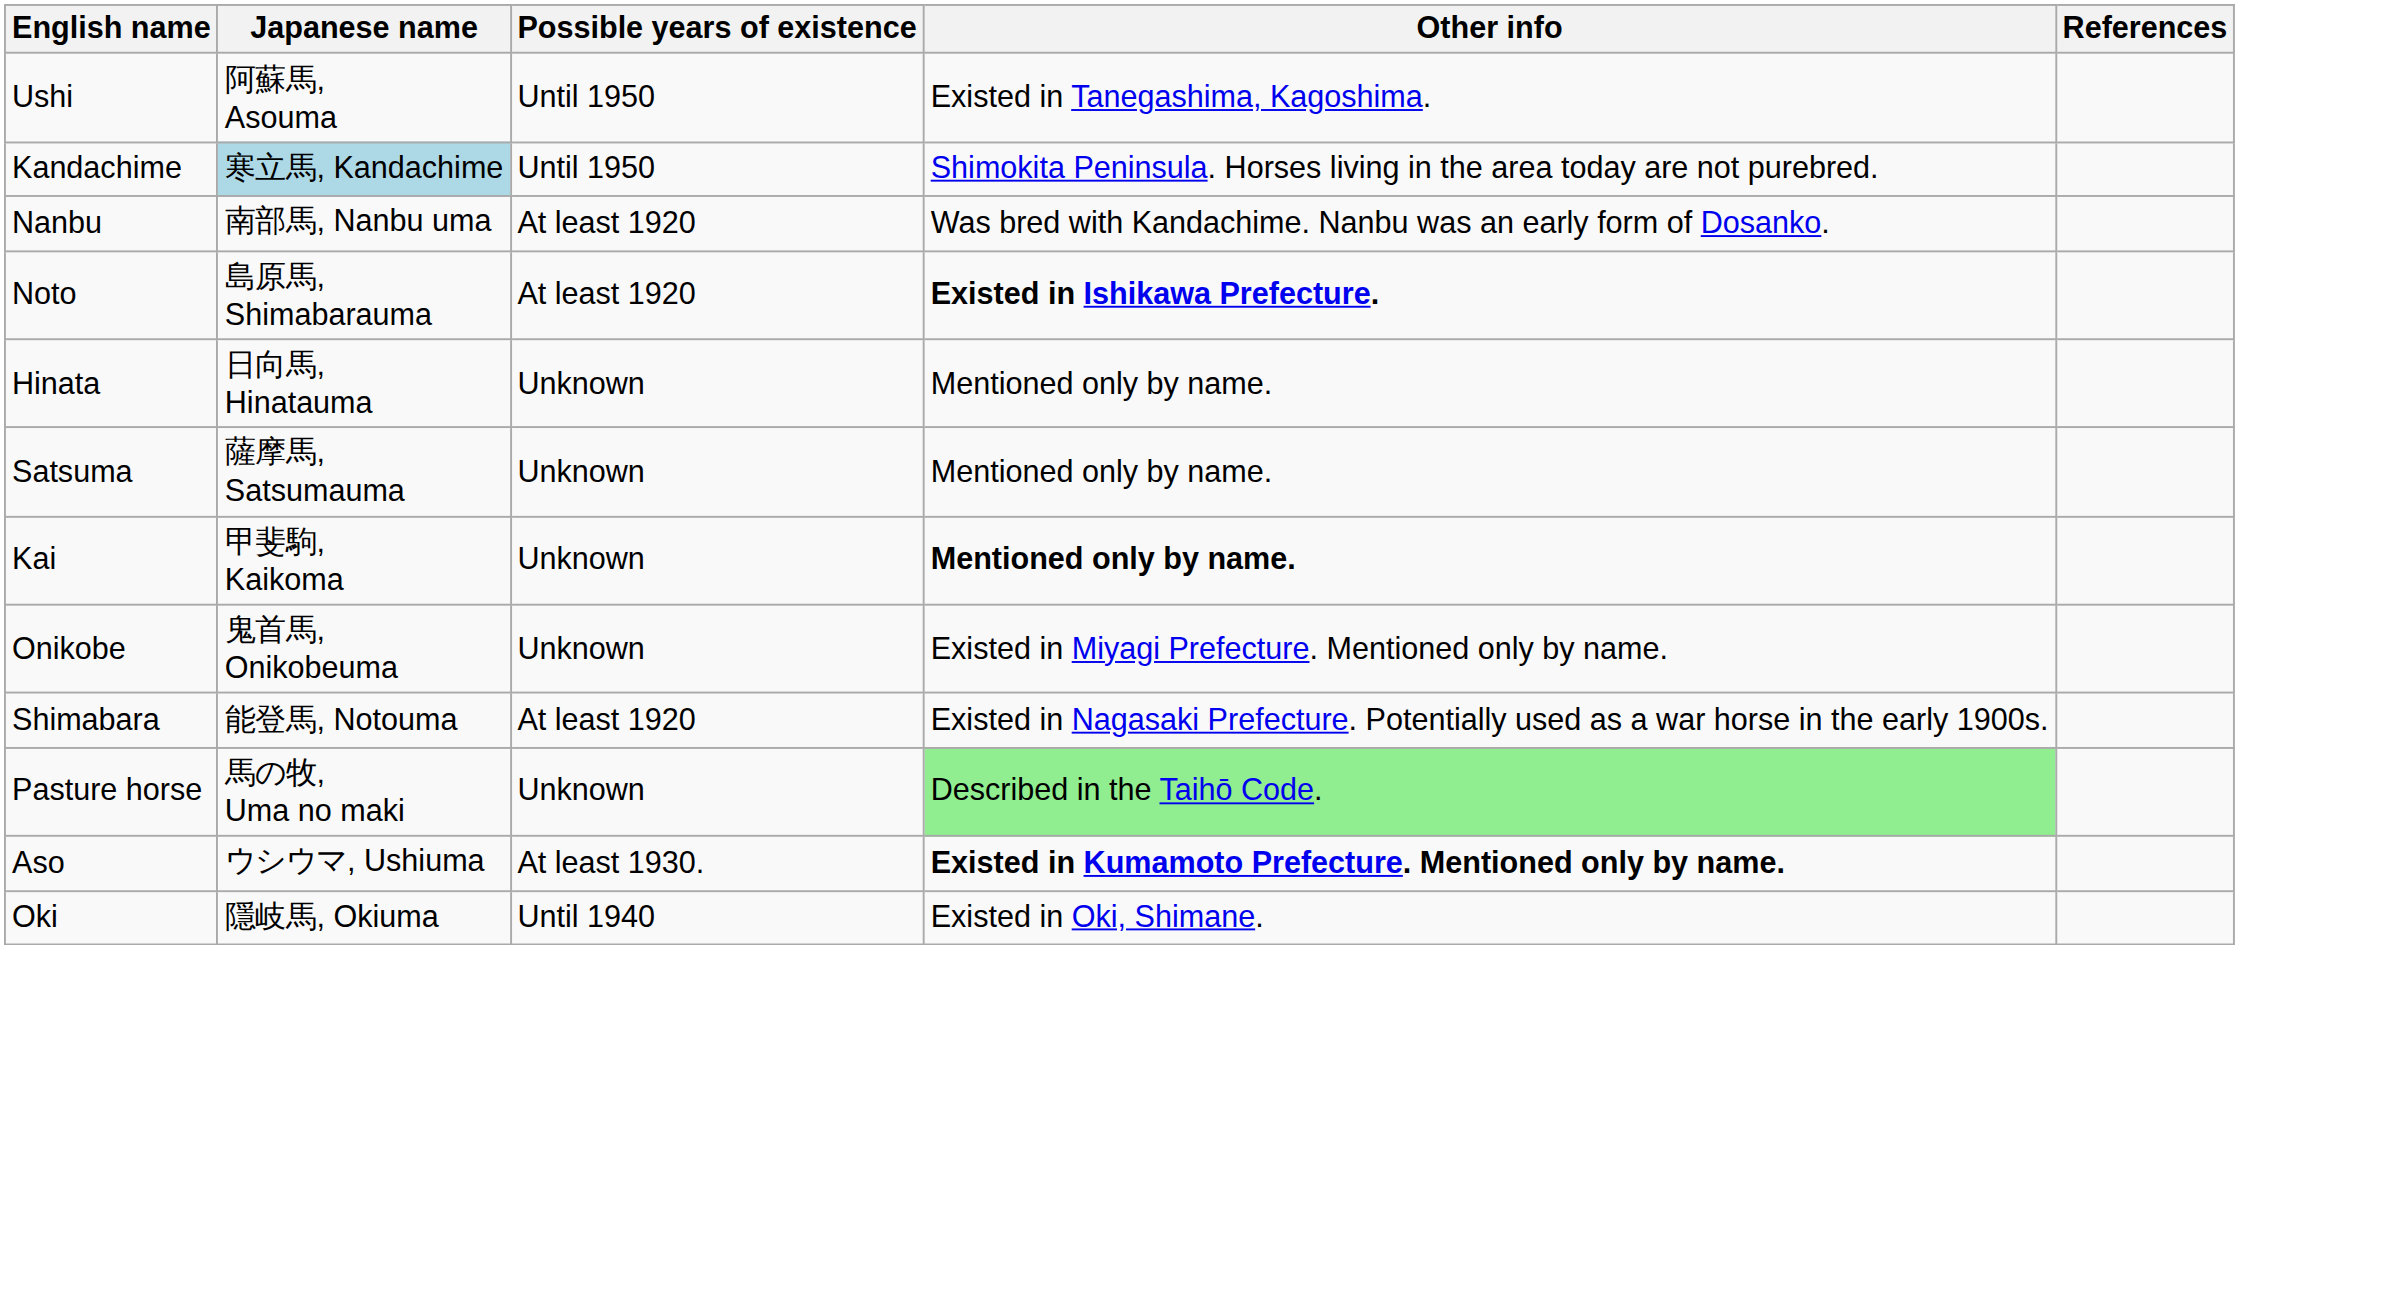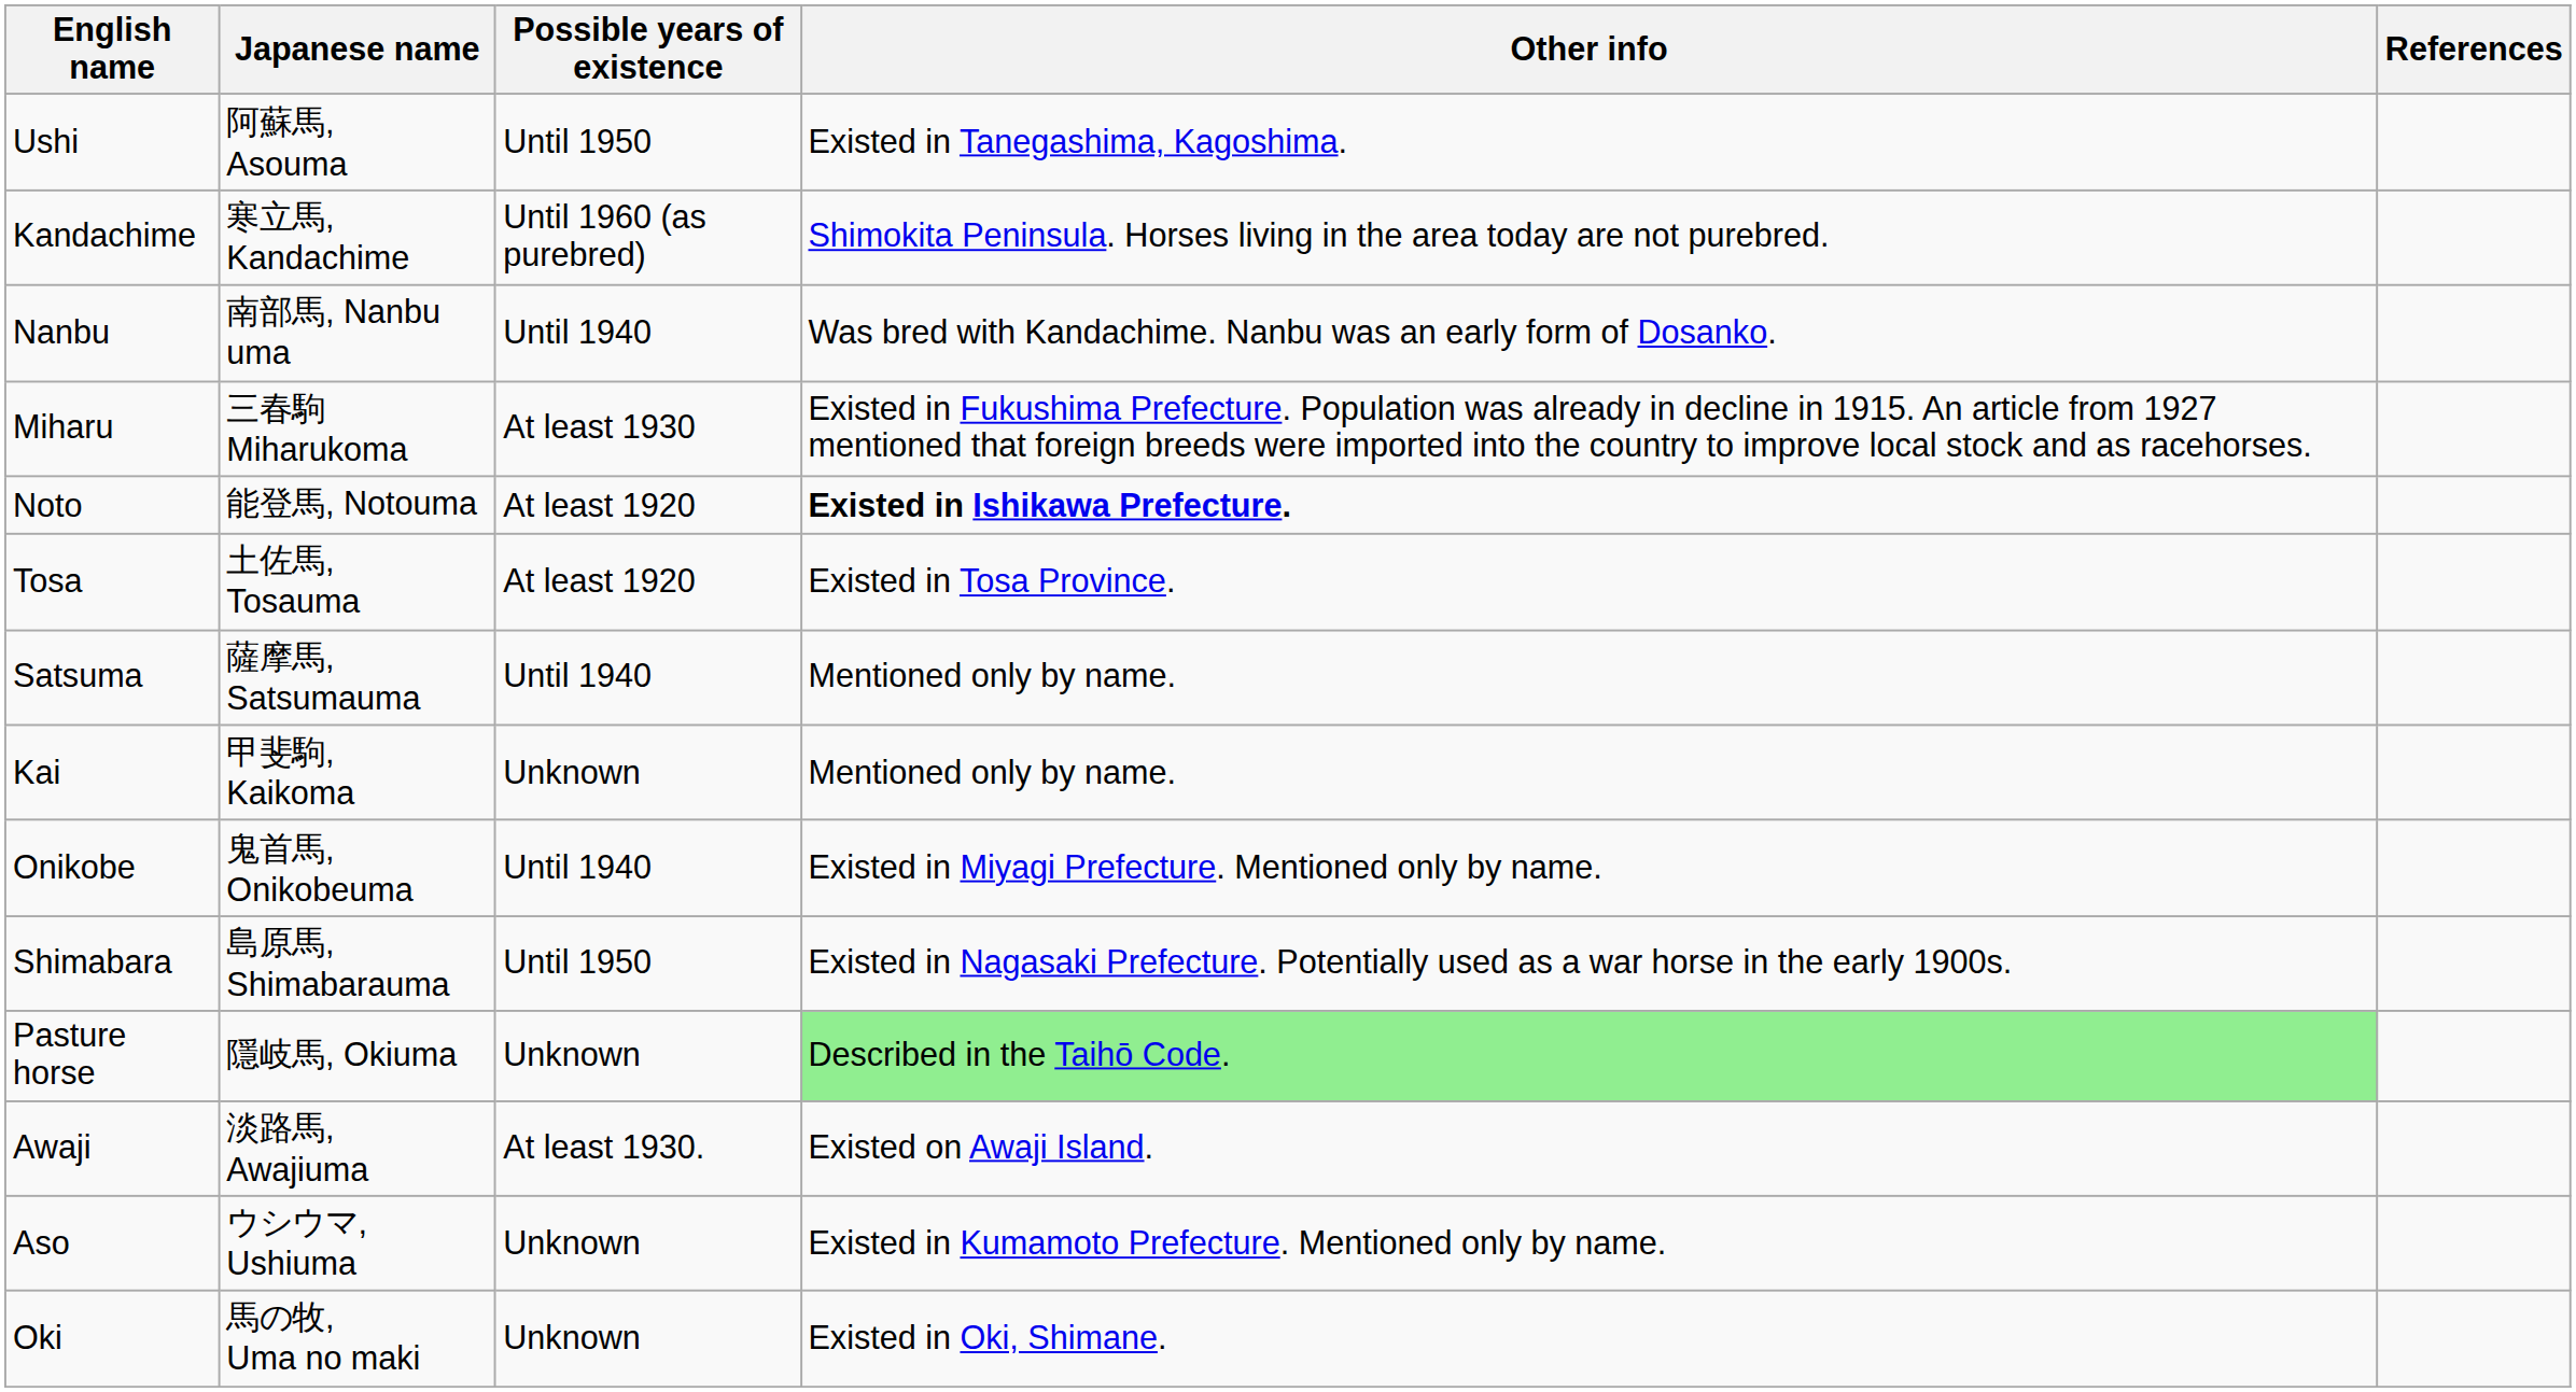Kandachime | Japanese name: lightblue background -> no background
Kandachime | Possible years of existence: Until 1950 -> Until 1960 (as purebred)
Nanbu | Possible years of existence: At least 1920 -> Until 1940
+ row: Miharu | 三春駒 Miharukoma | At least 1930 | Existed in Fukushima Prefecture. Population was already in decline in 1915. An article from 1927 mentioned that foreign breeds were imported into the country to improve local stock and as racehorses.
Noto | Japanese name: 島原馬, Shimabarauma -> 能登馬, Notouma
+ row: Tosa | 土佐馬, Tosauma | At least 1920 | Existed in Tosa Province.
- row: Hinata | 日向馬, Hinatauma | Unknown | Mentioned only by name.
Satsuma | Possible years of existence: Unknown -> Until 1940
Kai | Other info: bold -> normal
Onikobe | Possible years of existence: Unknown -> Until 1940
Shimabara | Japanese name: 能登馬, Notouma -> 島原馬, Shimabarauma
Shimabara | Possible years of existence: At least 1920 -> Until 1950
Pasture horse | Japanese name: 馬の牧, Uma no maki -> 隱岐馬, Okiuma
+ row: Awaji | 淡路馬, Awajiuma | At least 1930. | Existed on Awaji Island.
Aso | Possible years of existence: At least 1930. -> Unknown
Aso | Other info: bold -> normal
Oki | Japanese name: 隱岐馬, Okiuma -> 馬の牧, Uma no maki
Oki | Possible years of existence: Until 1940 -> Unknown
